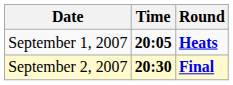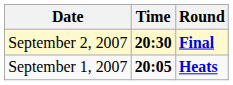rows swapped: September 1, 2007 <-> September 2, 2007
